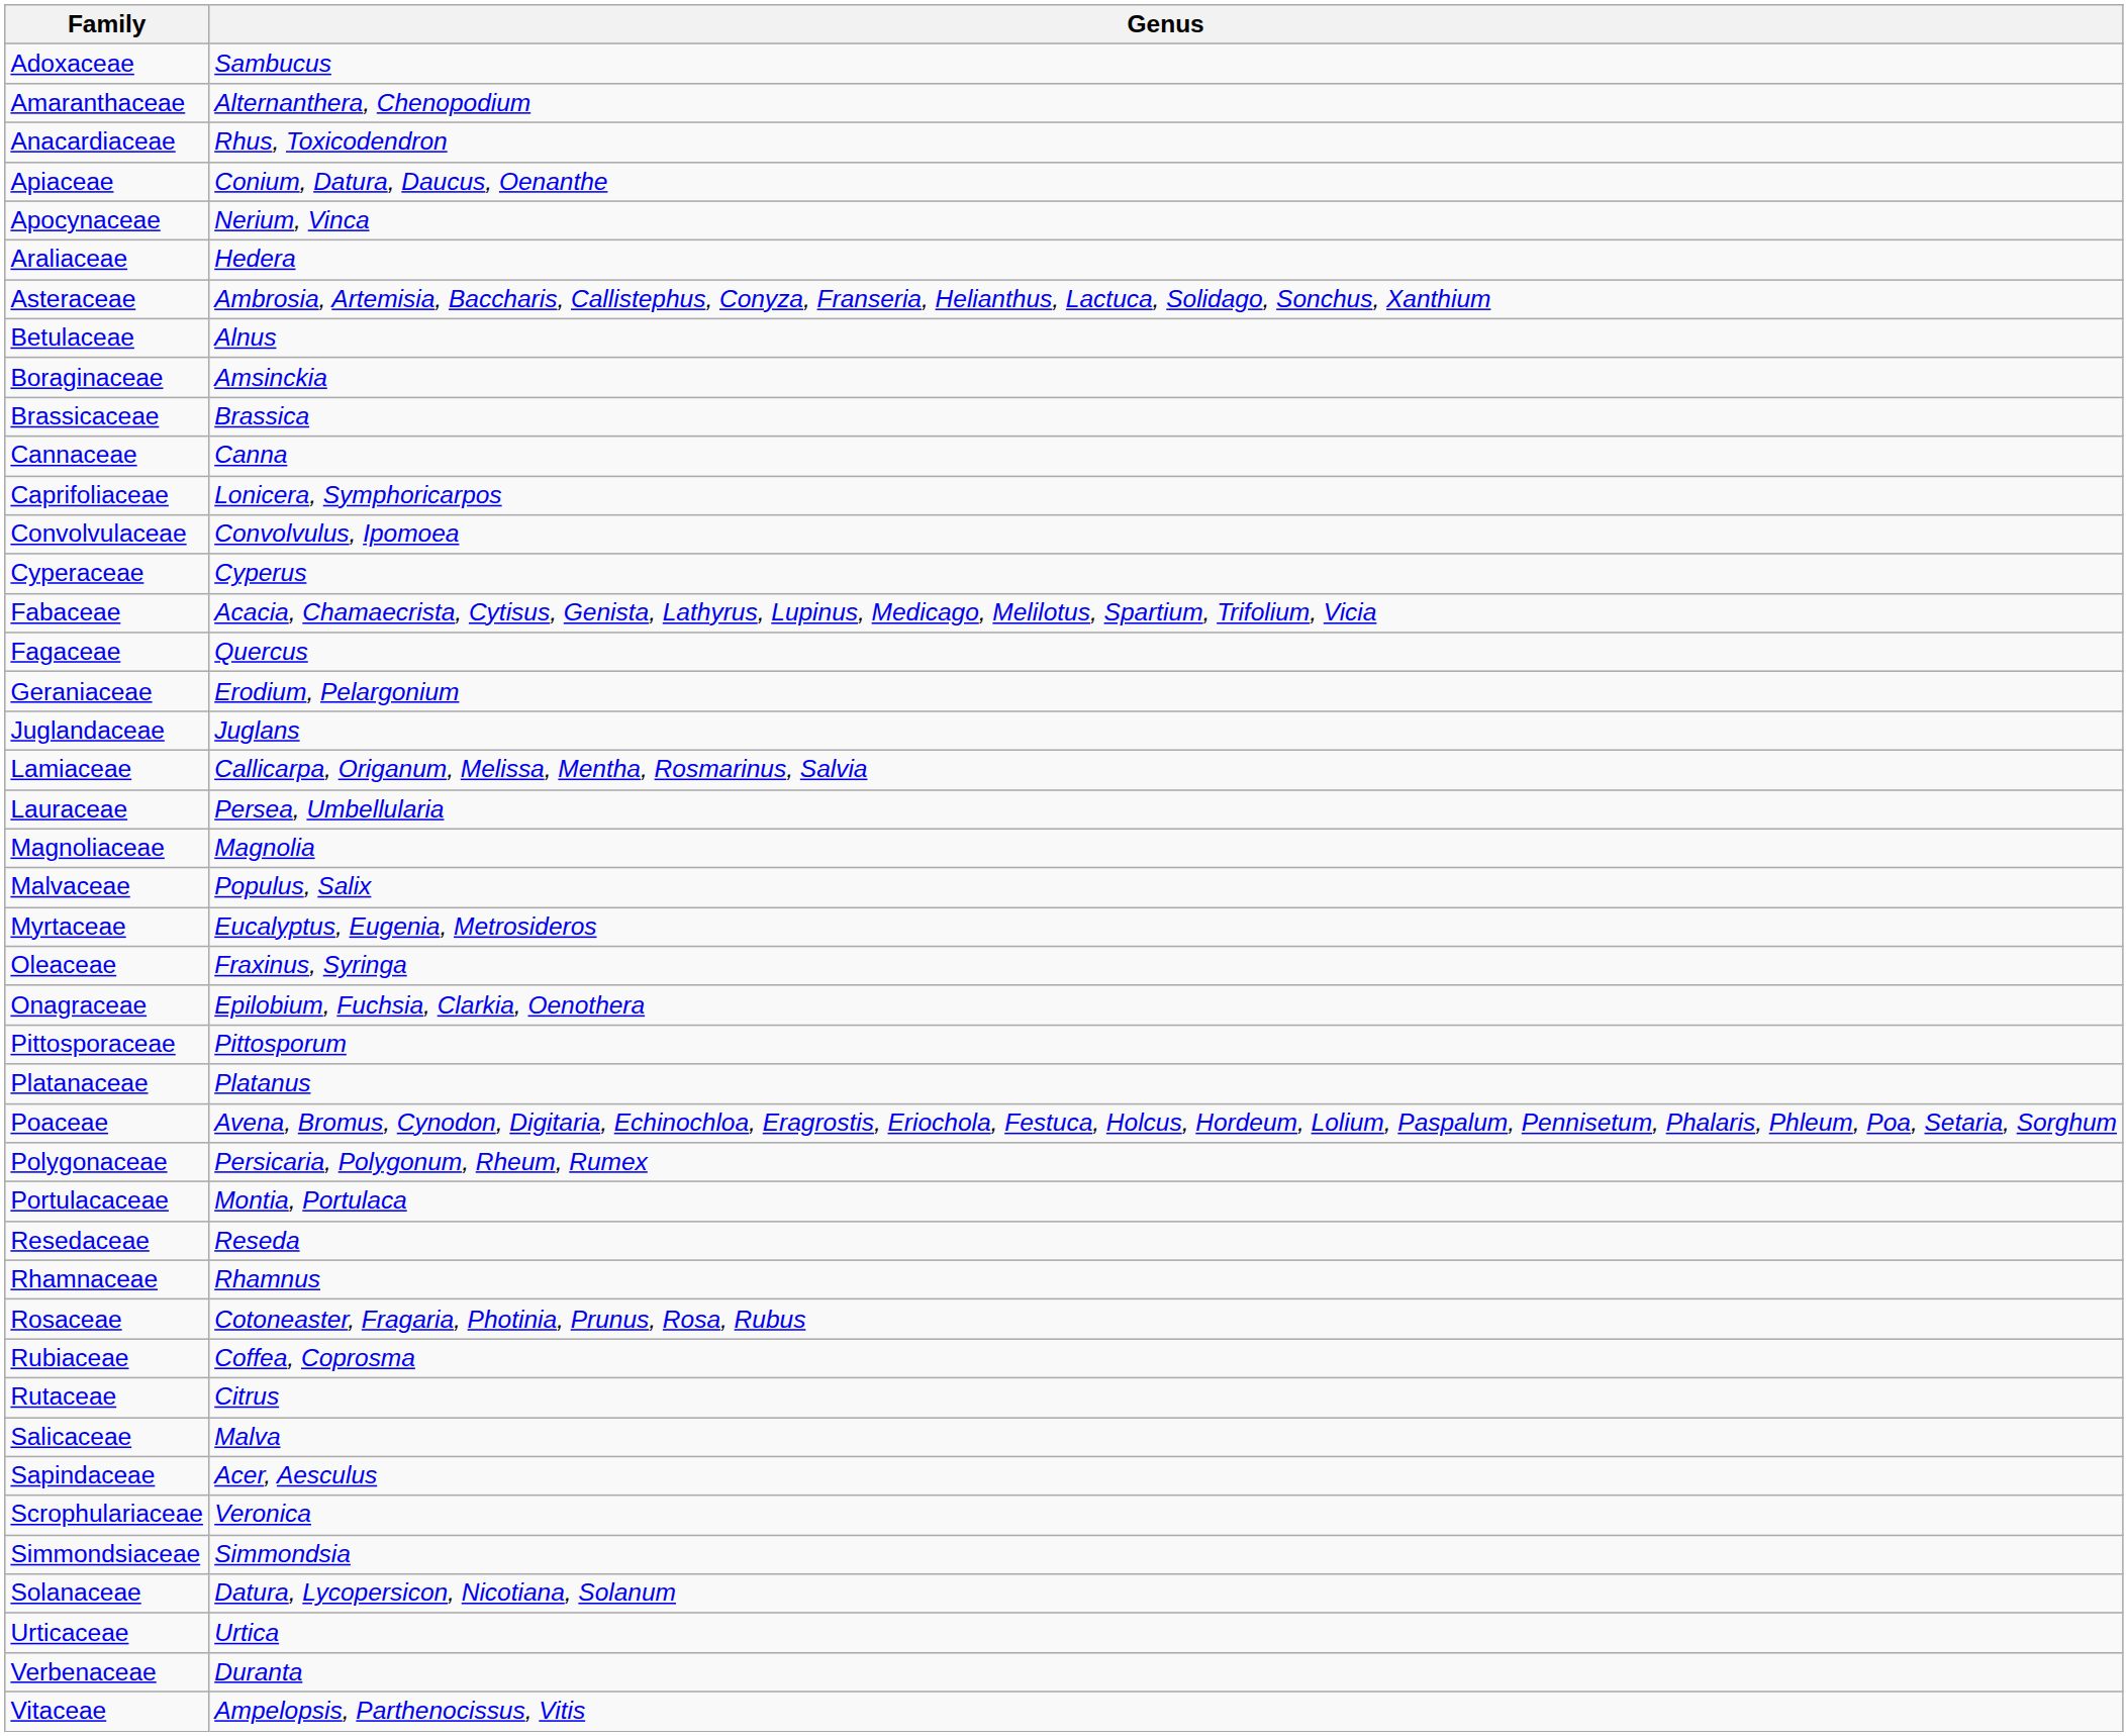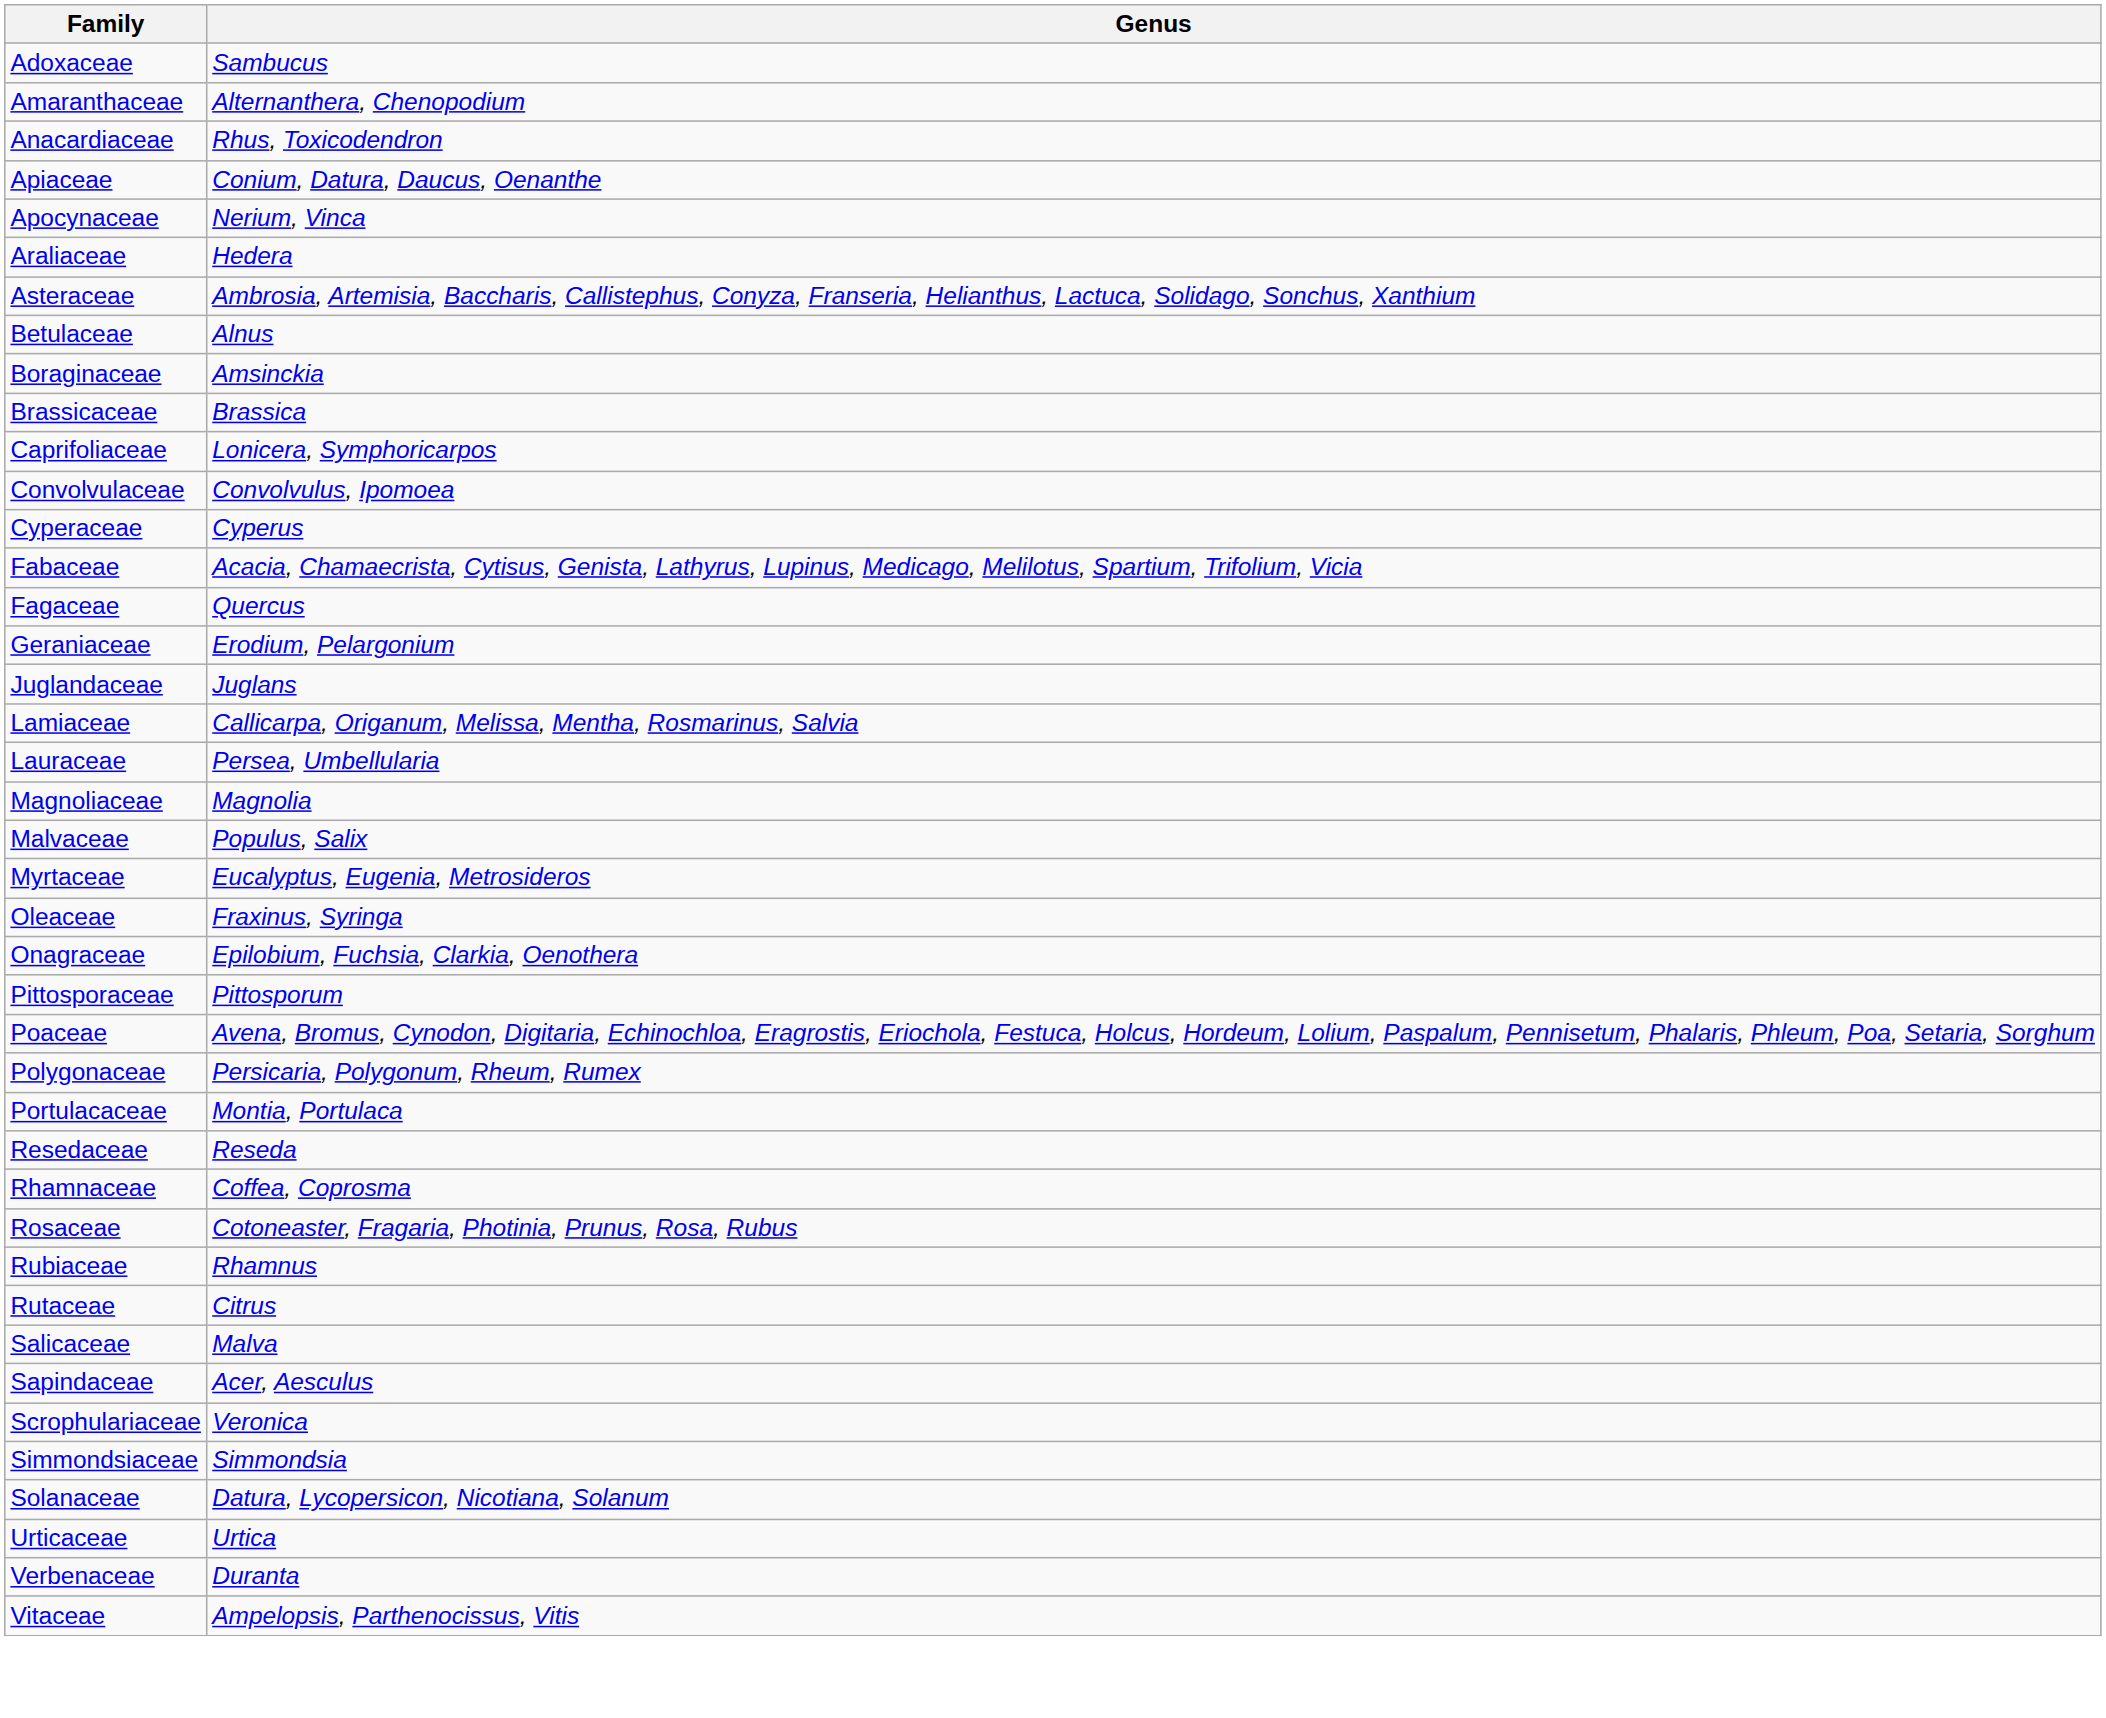- row: Cannaceae | Canna
- row: Platanaceae | Platanus
Rhamnaceae | Genus: Rhamnus -> Coffea, Coprosma
Rubiaceae | Genus: Coffea, Coprosma -> Rhamnus
